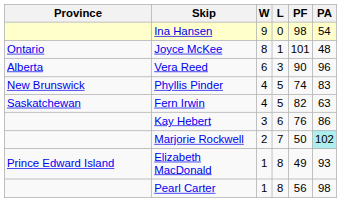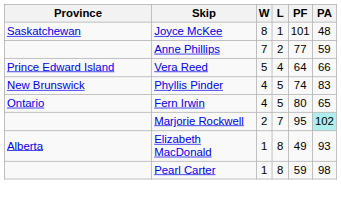- row: Ina Hansen | 9 | 0 | 98 | 54
Joyce McKee | Province: Ontario -> Saskatchewan
+ row: Anne Phillips | 7 | 2 | 77 | 59
Vera Reed | Province: Alberta -> Prince Edward Island
Vera Reed | W: 6 -> 5
Vera Reed | L: 3 -> 4
Vera Reed | PF: 90 -> 64
Vera Reed | PA: 96 -> 66
Fern Irwin | Province: Saskatchewan -> Ontario
Fern Irwin | PF: 82 -> 80
Fern Irwin | PA: 63 -> 65
- row: Kay Hebert | 3 | 6 | 76 | 86
Marjorie Rockwell | PF: 50 -> 95
Elizabeth MacDonald | Province: Prince Edward Island -> Alberta
Pearl Carter | PF: 56 -> 59
